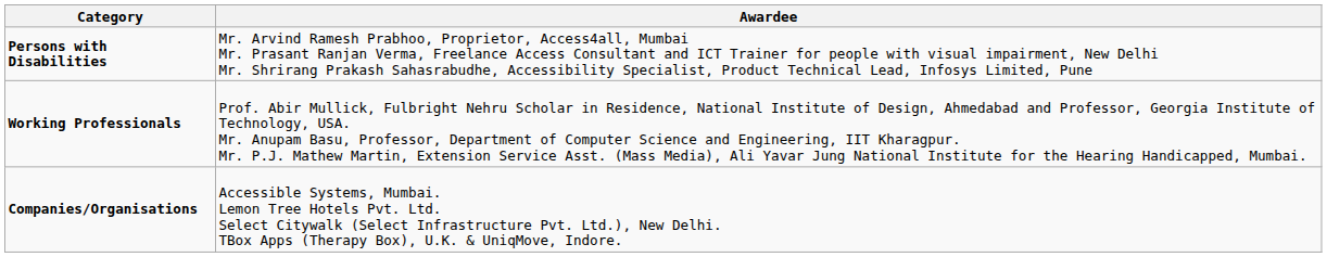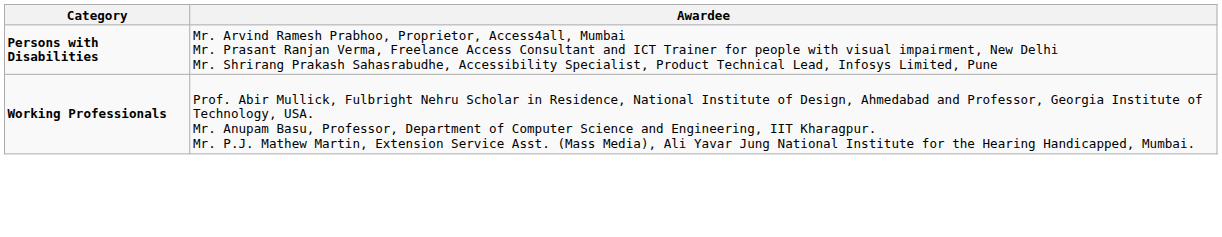- row: Companies/Organisations | Accessible Systems, Mumbai. Lemon Tree Hotels Pvt. Ltd. Select Citywalk (Select Infrastructure Pvt. Ltd.), New Delhi. TBox Apps (Therapy Box), U.K. & UniqMove, Indore.
